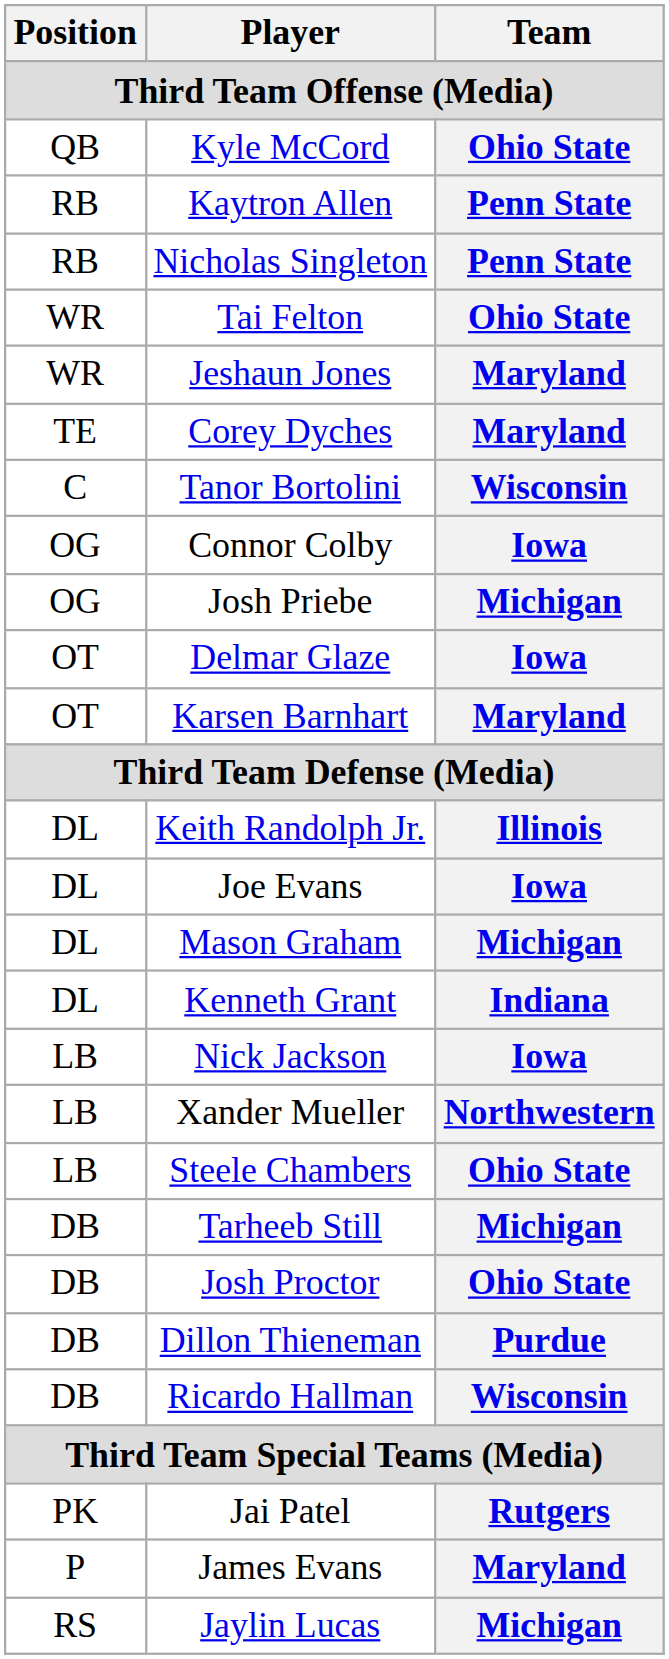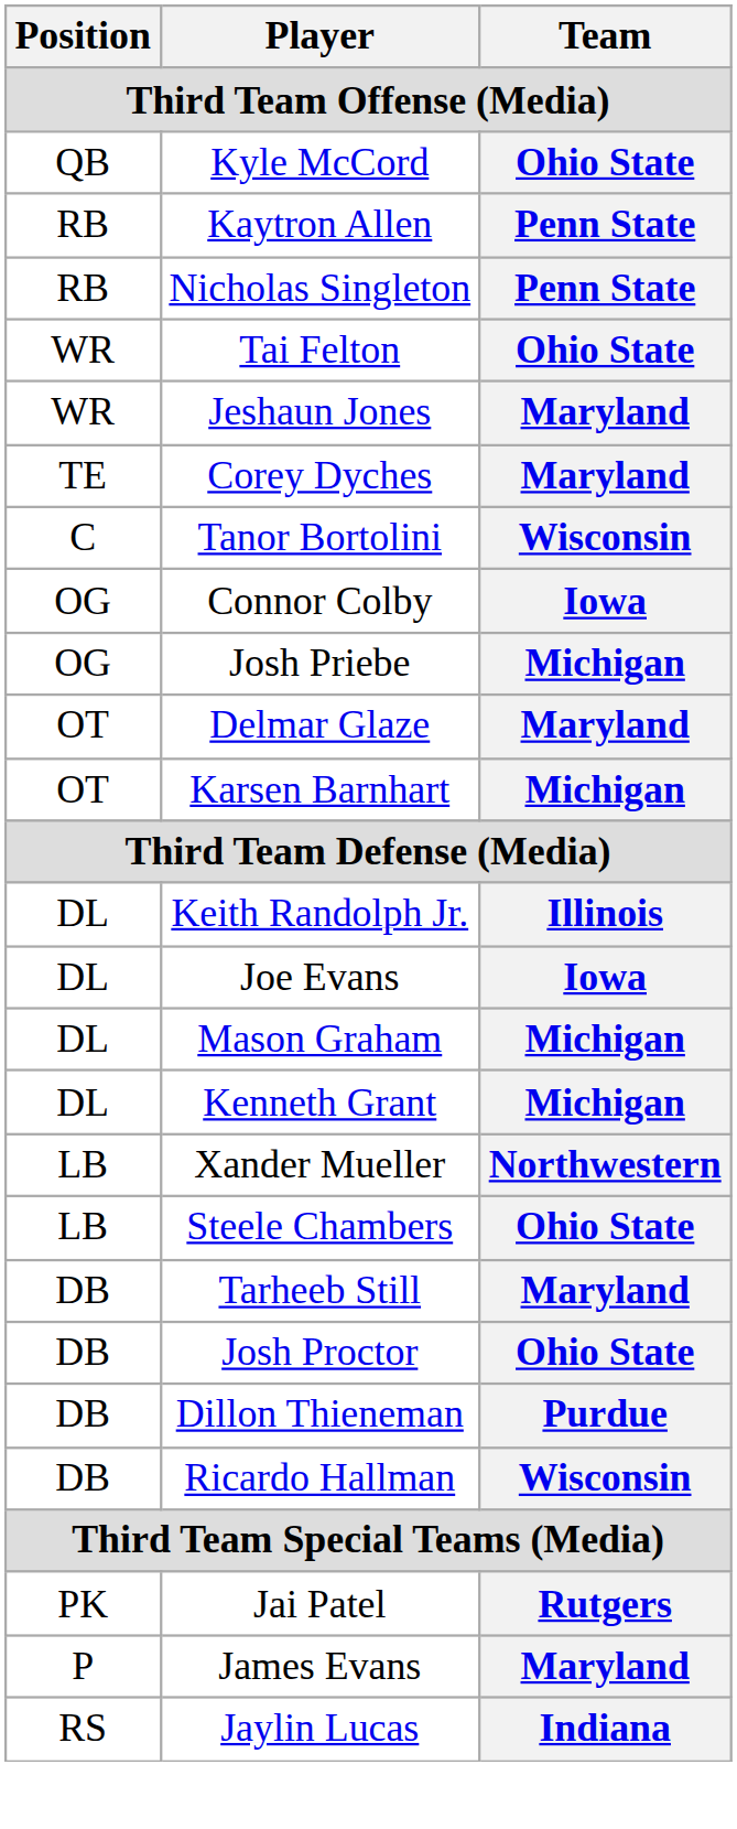Delmar Glaze | Team: Iowa -> Maryland
Karsen Barnhart | Team: Maryland -> Michigan
Kenneth Grant | Team: Indiana -> Michigan
- row: LB | Nick Jackson | Iowa
Tarheeb Still | Team: Michigan -> Maryland
Jaylin Lucas | Team: Michigan -> Indiana
